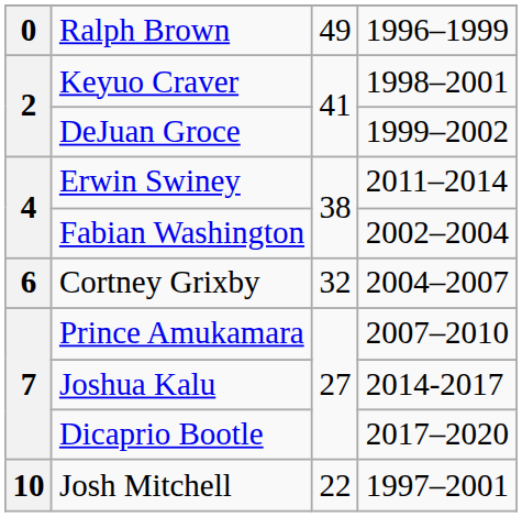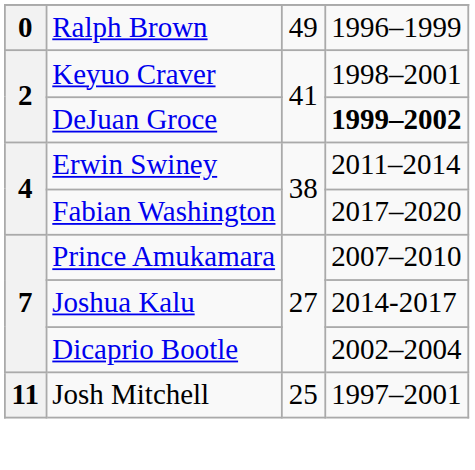DeJuan Groce | column 4: normal -> bold
Fabian Washington | column 4: 2002–2004 -> 2017–2020
- row: 6 | Cortney Grixby | 32 | 2004–2007
Dicaprio Bootle | column 4: 2017–2020 -> 2002–2004
Josh Mitchell | column 1: 10 -> 11
Josh Mitchell | column 3: 22 -> 25
